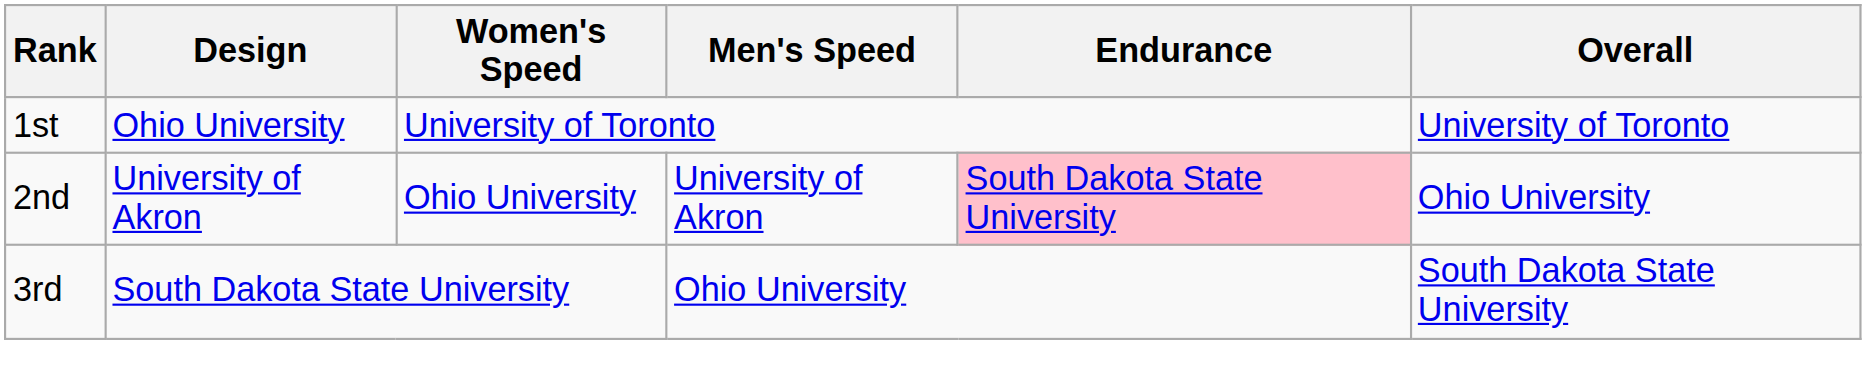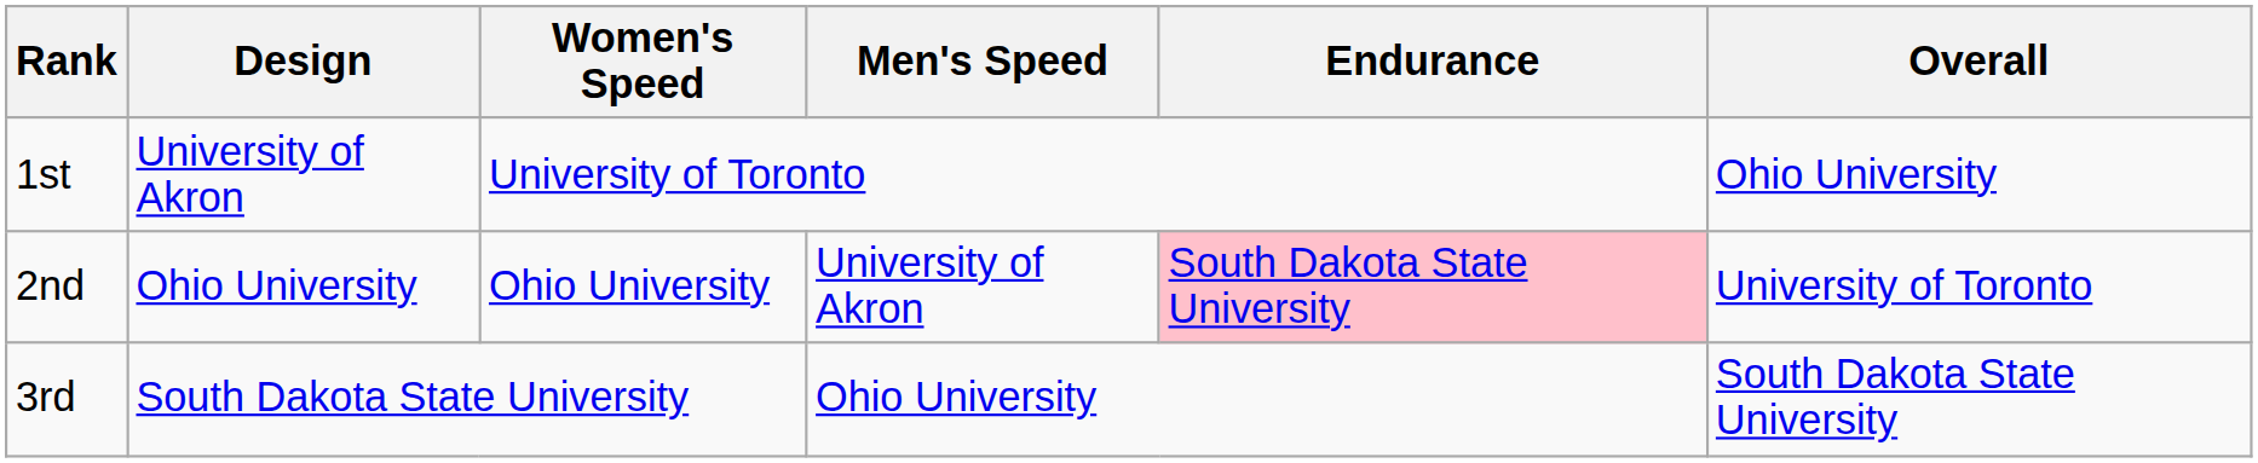1st | Design: Ohio University -> University of Akron
1st | Overall: University of Toronto -> Ohio University
2nd | Design: University of Akron -> Ohio University
2nd | Overall: Ohio University -> University of Toronto
